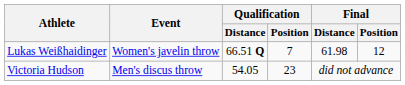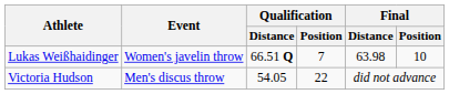Lukas Weißhaidinger | Final / Distance: 61.98 -> 63.98
Lukas Weißhaidinger | Final / Position: 12 -> 10
Victoria Hudson | Qualification / Position: 23 -> 22
